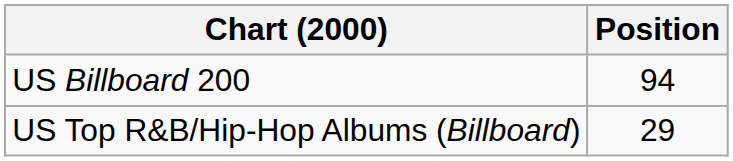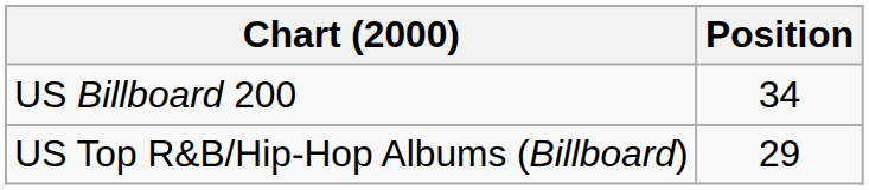US Billboard 200 | Position: 94 -> 34
